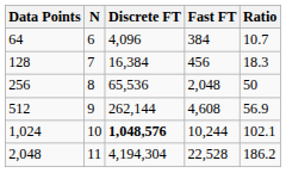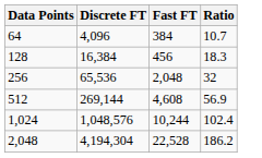- column: N | 6 | 7 | 8 | 9 | 10 | 11
256 | Ratio: 50 -> 32
512 | Discrete FT: 262,144 -> 269,144
1,024 | Discrete FT: bold -> normal
1,024 | Ratio: 102.1 -> 102.4
